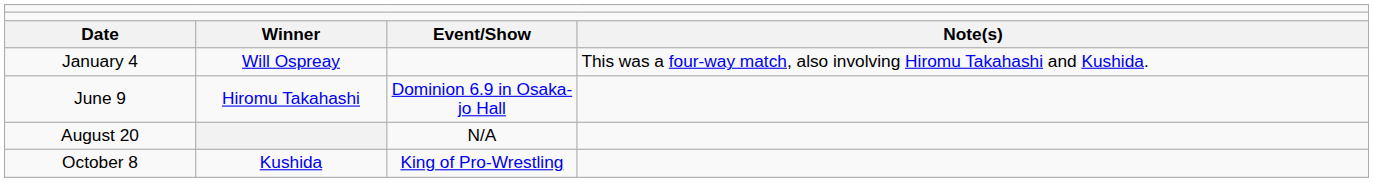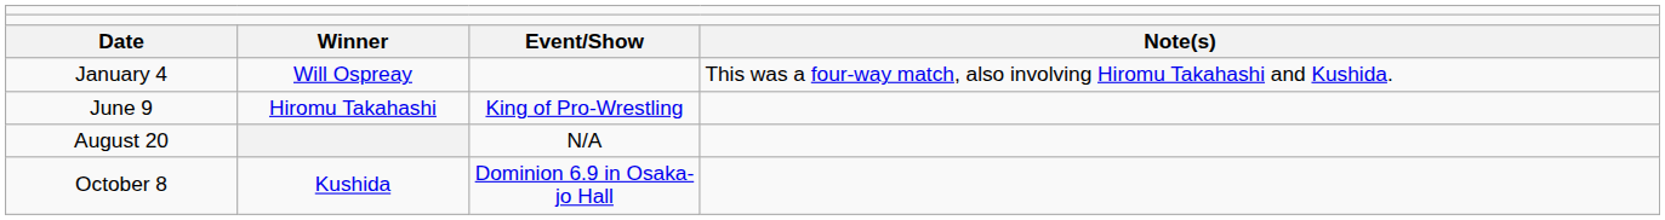June 9 | column 3: Dominion 6.9 in Osaka-jo Hall -> King of Pro-Wrestling
October 8 | column 3: King of Pro-Wrestling -> Dominion 6.9 in Osaka-jo Hall
